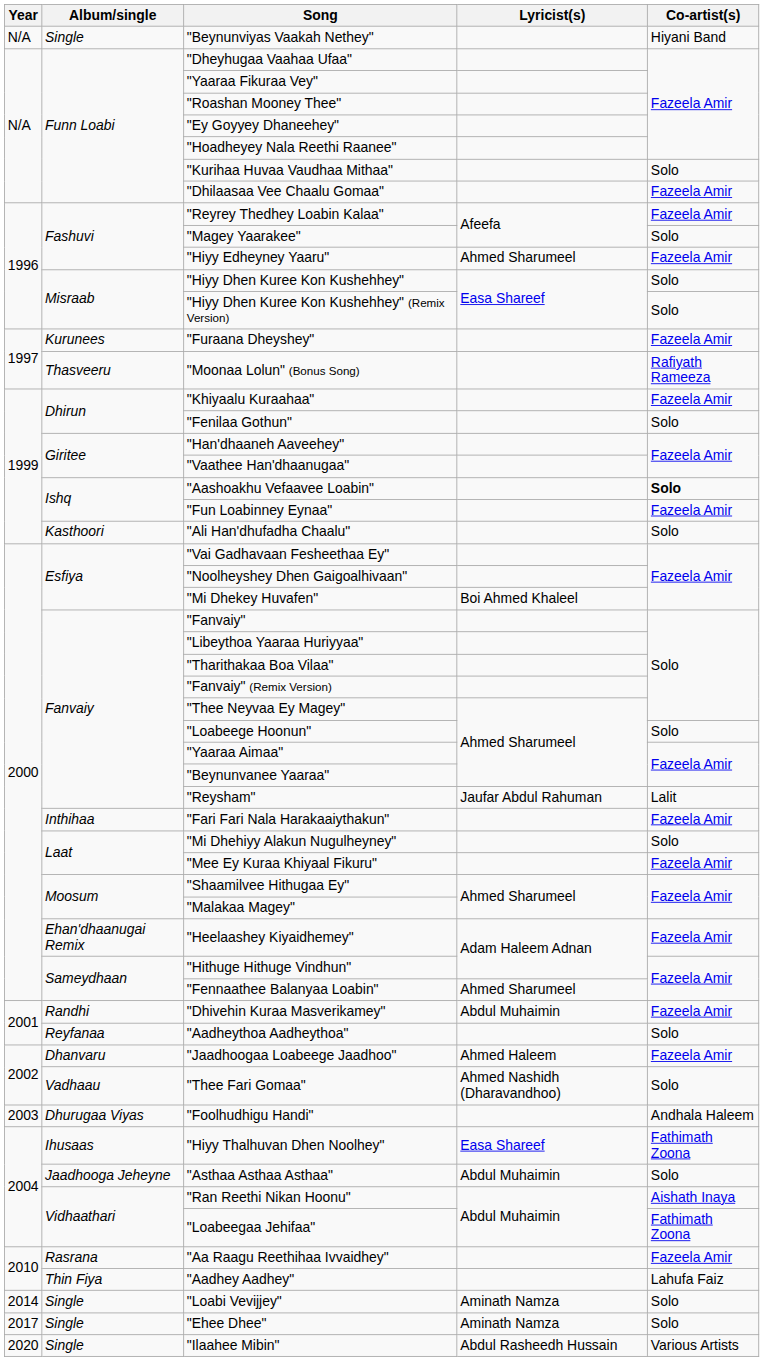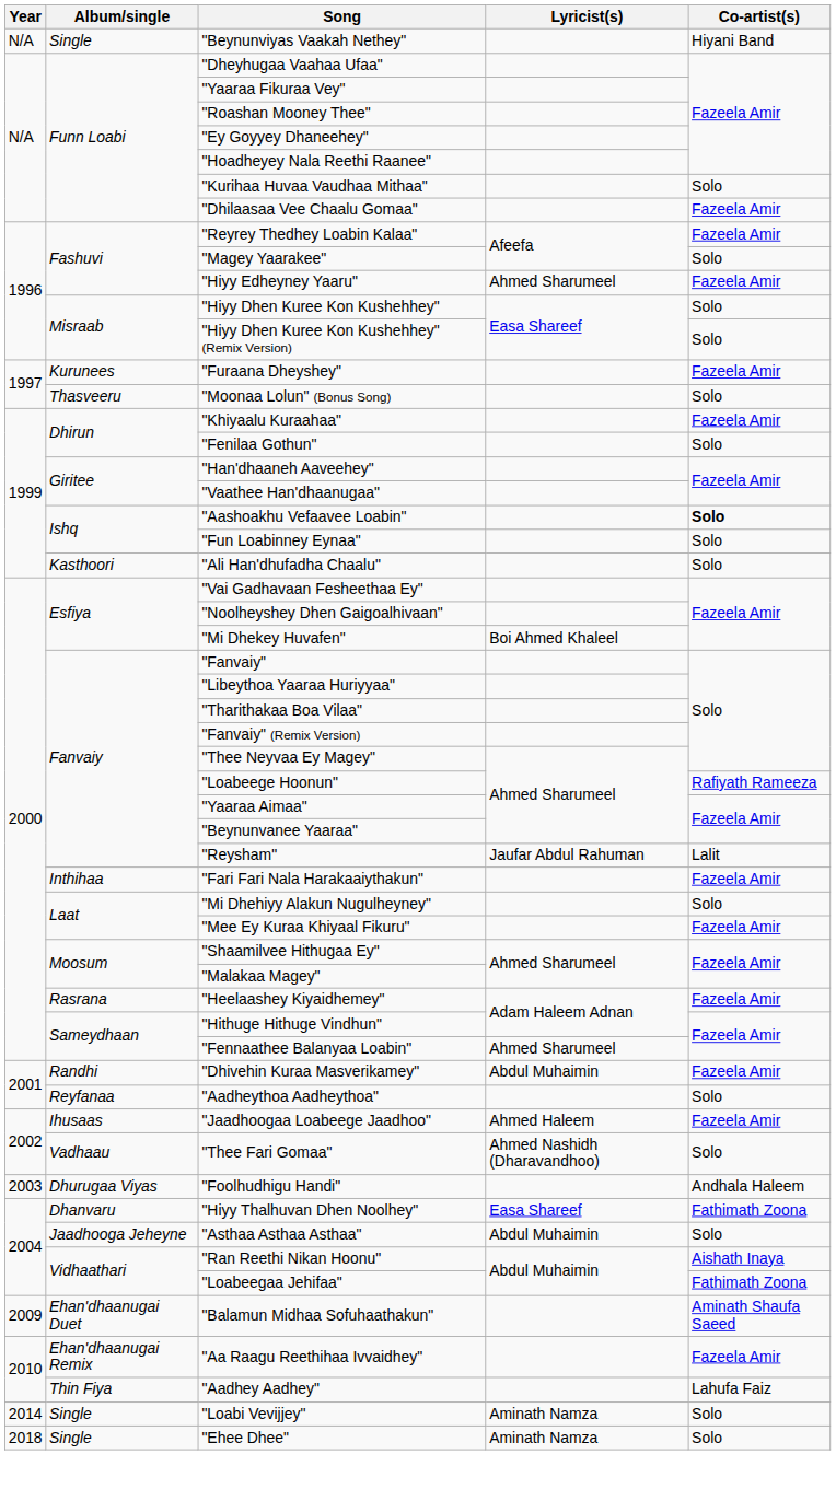"Moonaa Lolun" (Bonus Song) | Co-artist(s): Rafiyath Rameeza -> Solo
"Fun Loabinney Eynaa" | Co-artist(s): Fazeela Amir -> Solo
"Loabeege Hoonun" | Co-artist(s): Solo -> Rafiyath Rameeza
"Heelaashey Kiyaidhemey" | Album/single: Ehan'dhaanugai Remix -> Rasrana
"Jaadhoogaa Loabeege Jaadhoo" | Album/single: Dhanvaru -> Ihusaas
"Hiyy Thalhuvan Dhen Noolhey" | Album/single: Ihusaas -> Dhanvaru
+ row: 2009 | Ehan'dhaanugai Duet | "Balamun Midhaa Sofuhaathakun" | Aminath Shaufa Saeed
"Aa Raagu Reethihaa Ivvaidhey" | Album/single: Rasrana -> Ehan'dhaanugai Remix
"Ehee Dhee" | Year: 2017 -> 2018
- row: 2020 | Single | "Ilaahee Mibin" | Abdul Rasheedh Hussain | Various Artists
